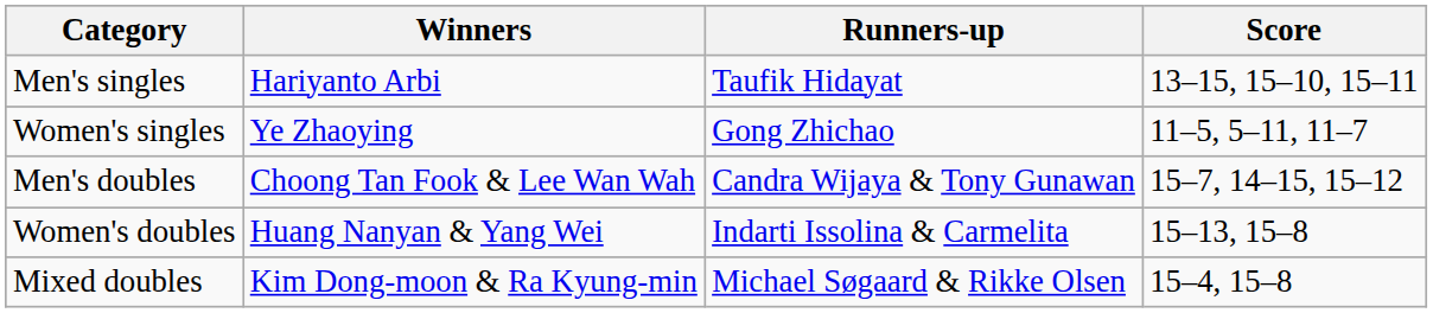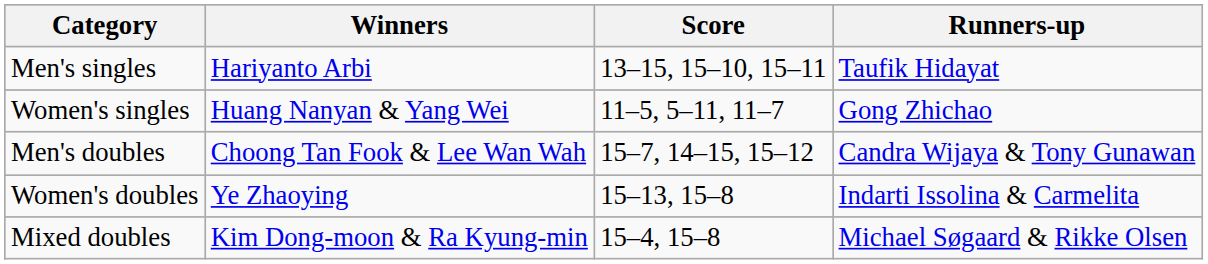columns swapped: Runners-up <-> Score
Women's singles | Winners: Ye Zhaoying -> Huang Nanyan & Yang Wei
Women's doubles | Winners: Huang Nanyan & Yang Wei -> Ye Zhaoying
